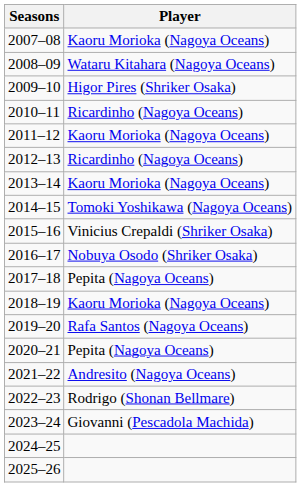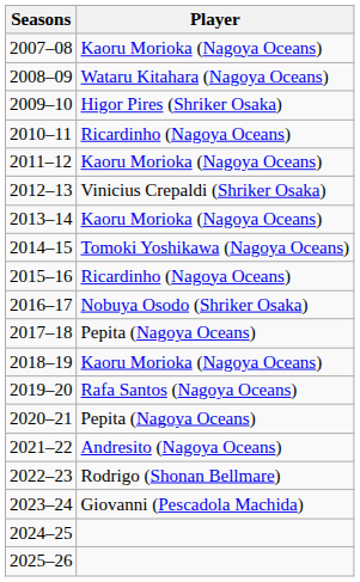2012–13 | Player: Ricardinho (Nagoya Oceans) -> Vinicius Crepaldi (Shriker Osaka)
2015–16 | Player: Vinicius Crepaldi (Shriker Osaka) -> Ricardinho (Nagoya Oceans)
